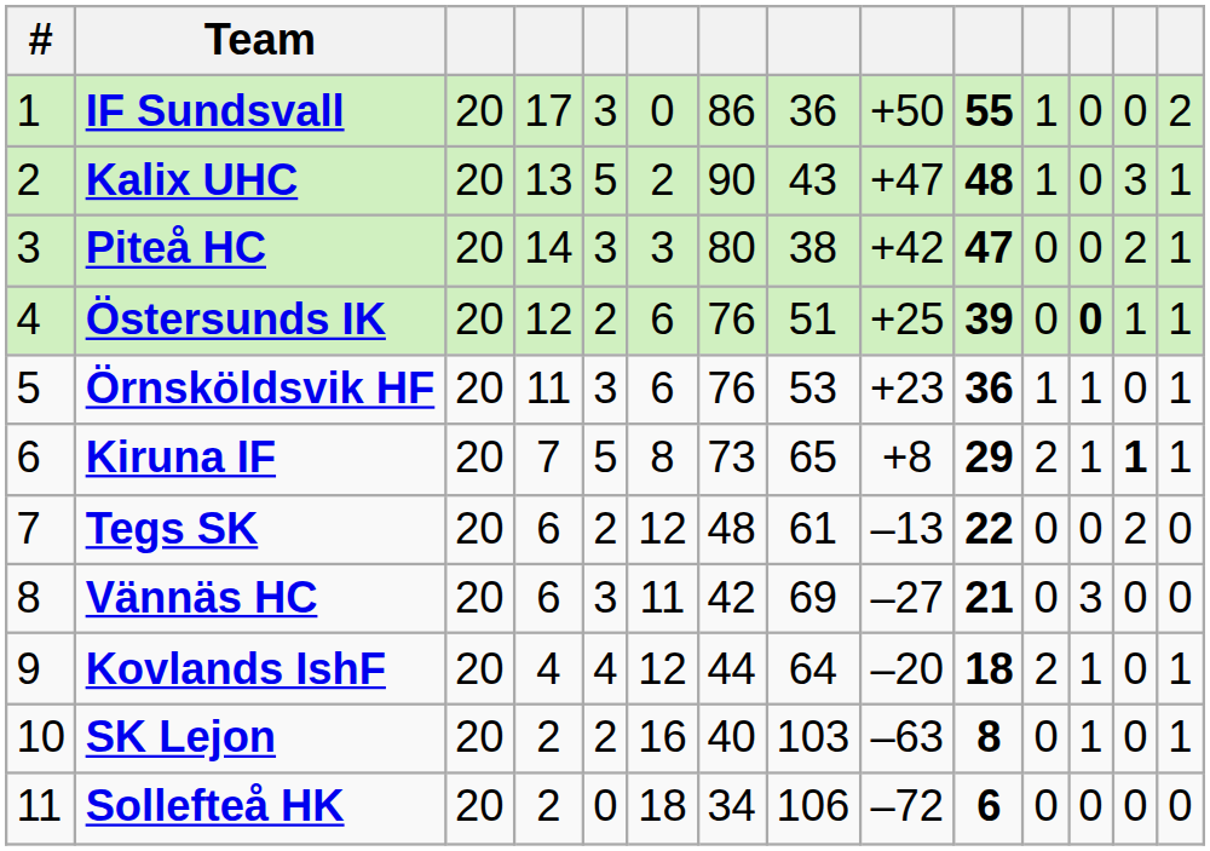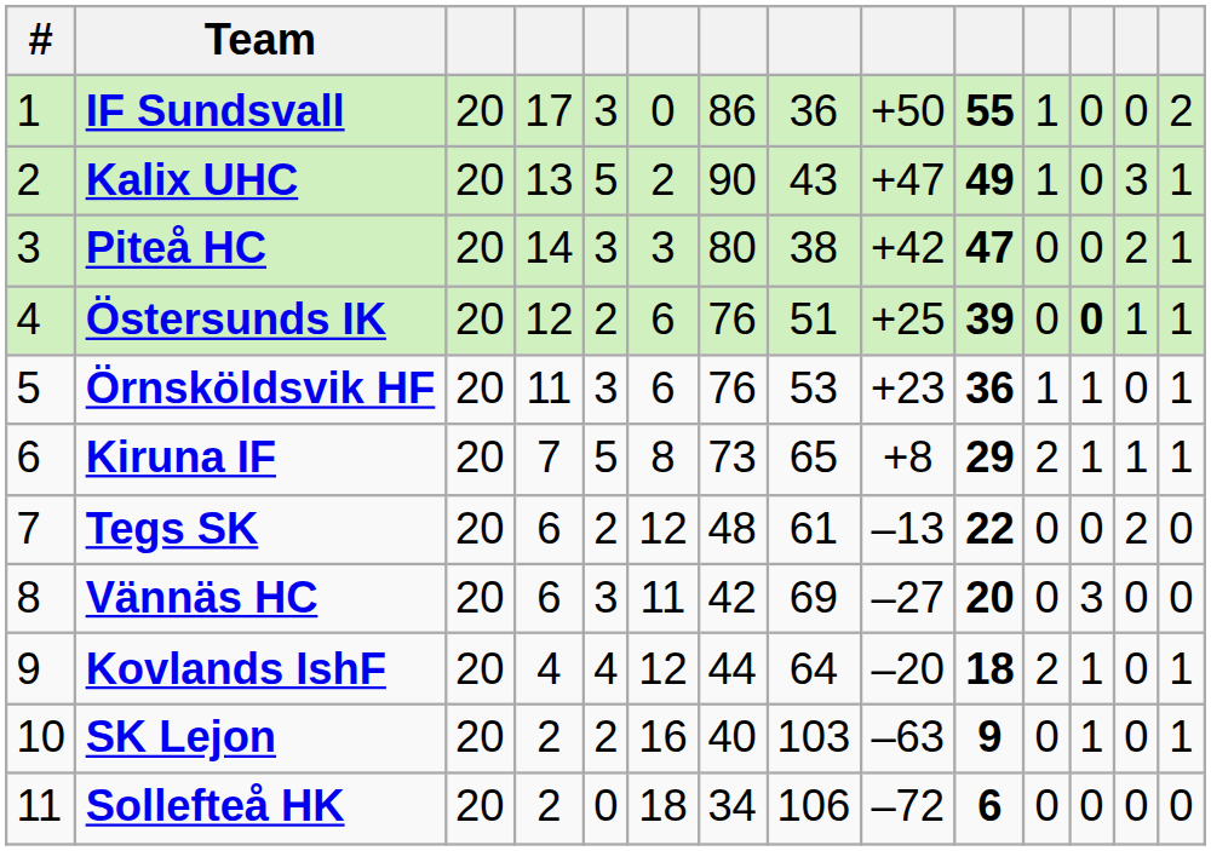Kalix UHC | column 10: 48 -> 49
Kiruna IF | column 13: bold -> normal
Vännäs HC | column 10: 21 -> 20
SK Lejon | column 10: 8 -> 9
